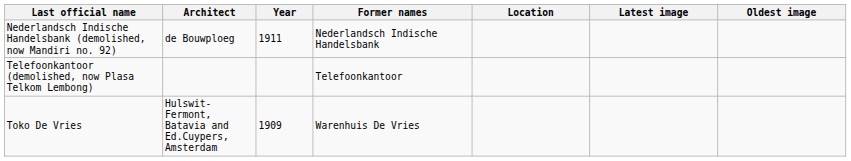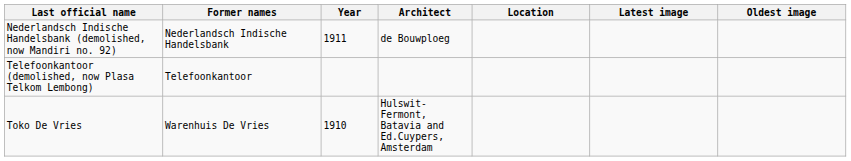columns swapped: Former names <-> Architect
Toko De Vries | Year: 1909 -> 1910
